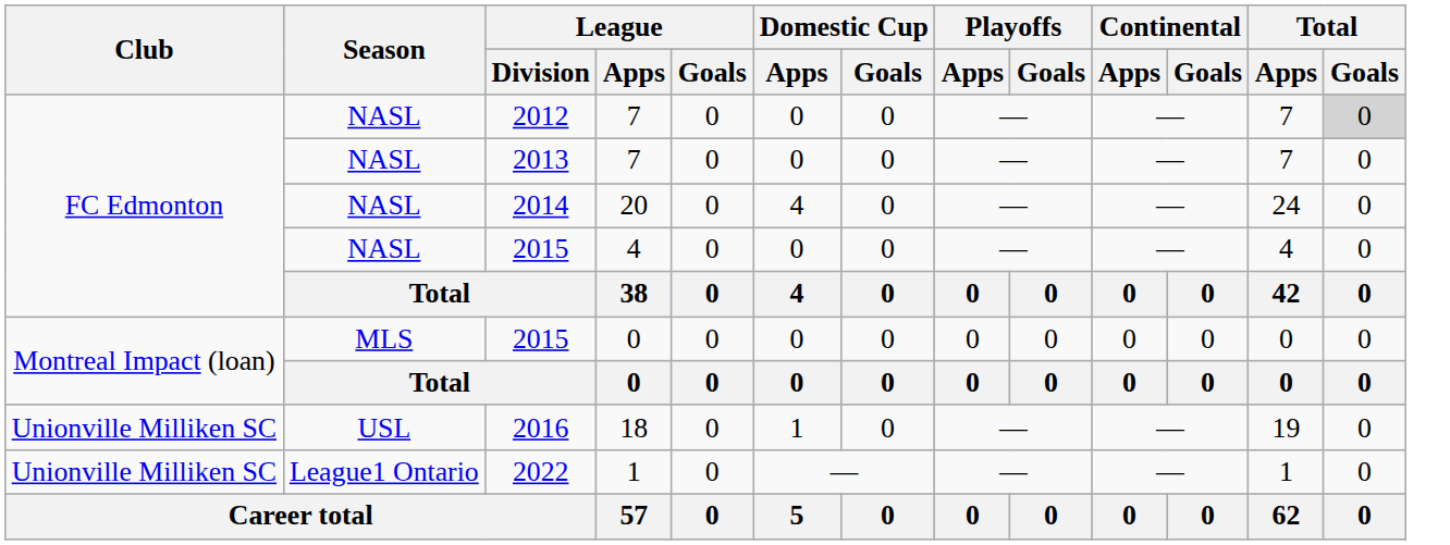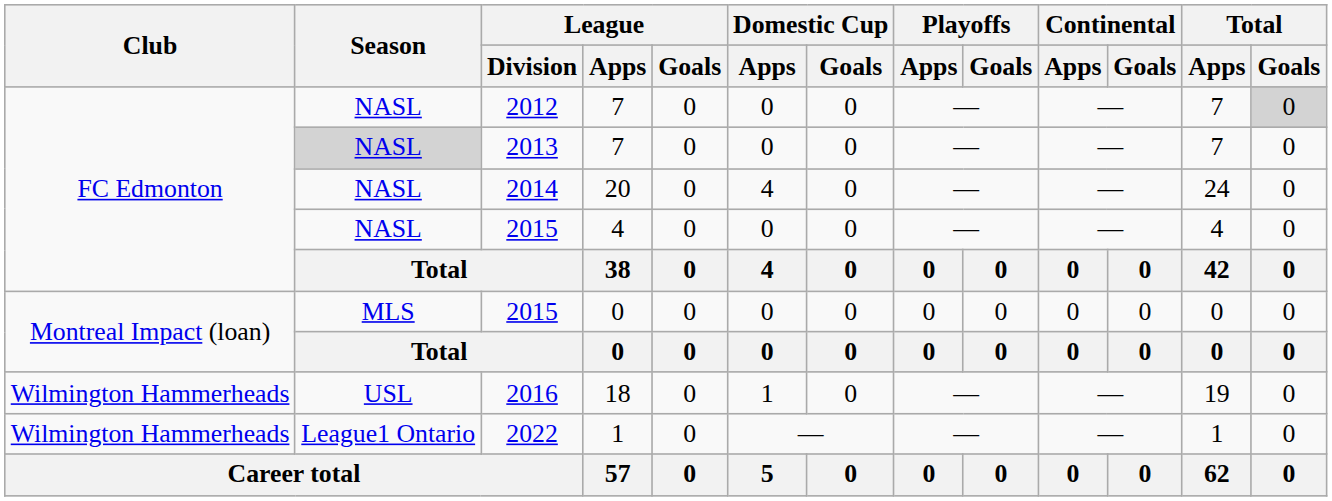2013 | Season: no background -> lightgrey background
2016 | Club: Unionville Milliken SC -> Wilmington Hammerheads
2022 | Club: Unionville Milliken SC -> Wilmington Hammerheads
